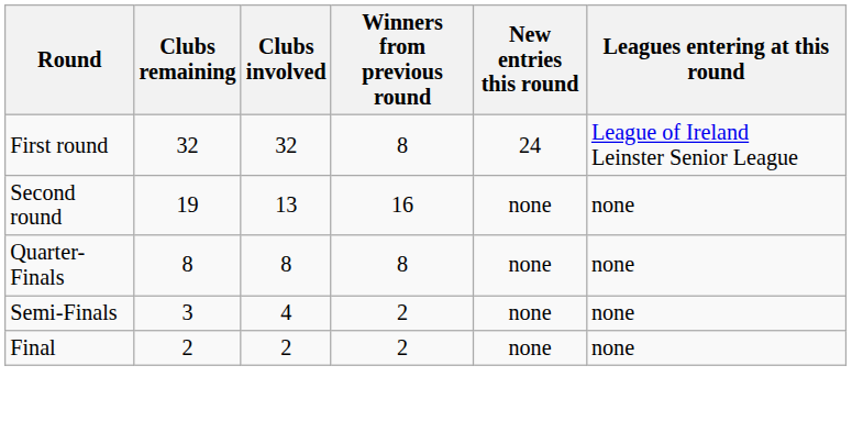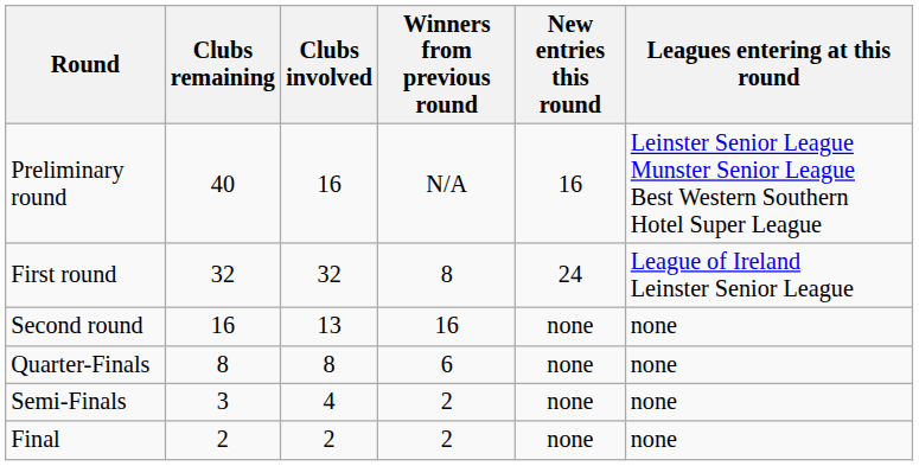+ row: Preliminary round | 40 | 16 | N/A | 16 | Leinster Senior League Munster Senior League Best Western Southern Hotel Super League
Second round | Clubs remaining: 19 -> 16
Quarter-Finals | Winners from previous round: 8 -> 6
